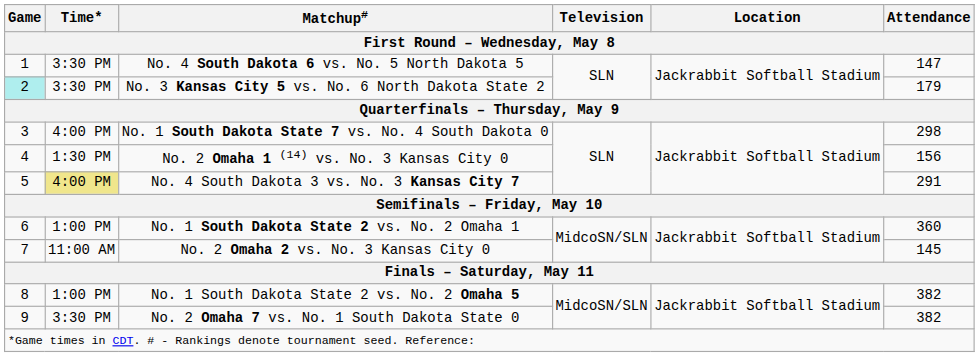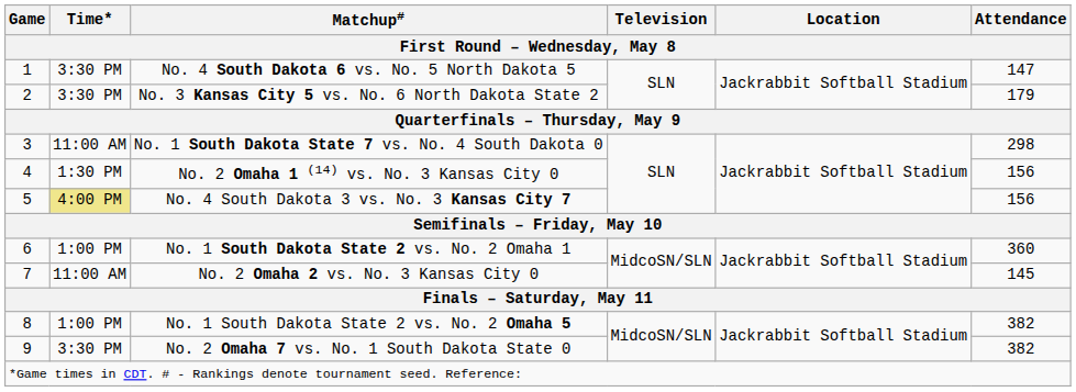No. 3 Kansas City 5 vs. No. 6 North Dakota State 2 | Game: paleturquoise background -> no background
No. 1 South Dakota State 7 vs. No. 4 South Dakota 0 | Time*: 4:00 PM -> 11:00 AM
No. 4 South Dakota 3 vs. No. 3 Kansas City 7 | Attendance: 291 -> 156
